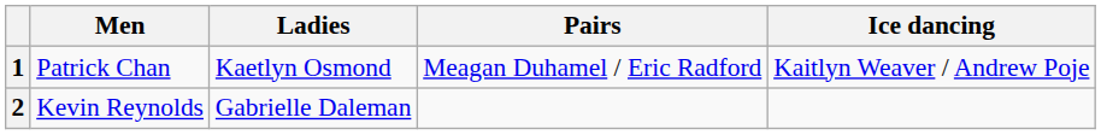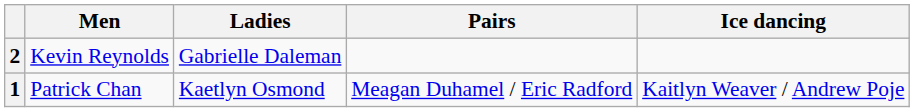rows swapped: 1 <-> 2
